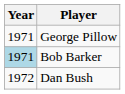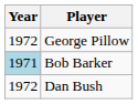George Pillow | Year: 1971 -> 1972
